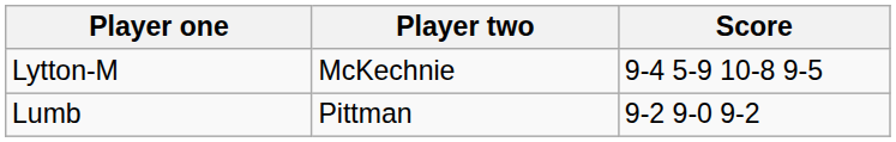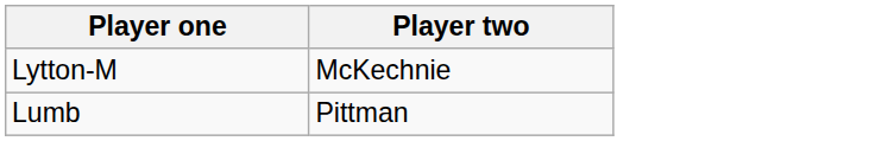- column: Score | 9-4 5-9 10-8 9-5 | 9-2 9-0 9-2
